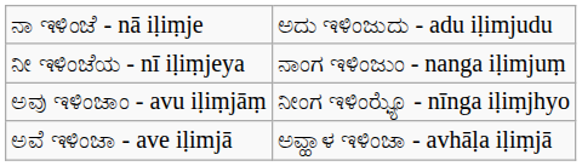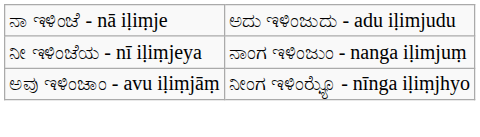- row: ಅವೆ ಇಳಿಂಜಾ - ave iḷimjā | ಅವ್ಹಾಳ ಇಳಿಂಜಾ - avhāḷa iḷiṃjā
